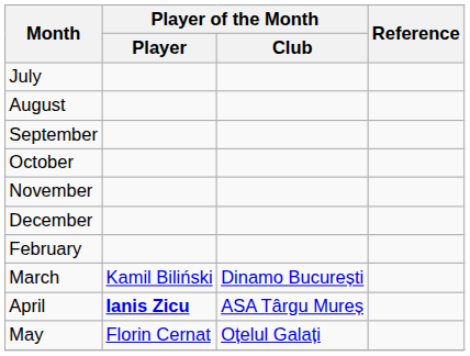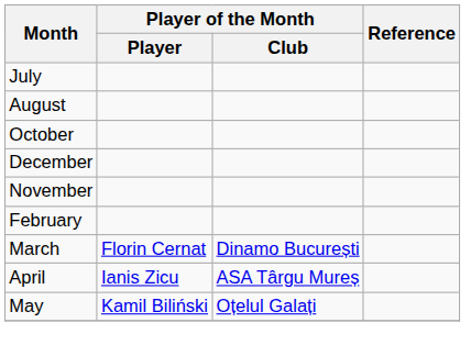- row: September
rows swapped: November <-> December
March | Player of the Month / Player: Kamil Biliński -> Florin Cernat
April | Player of the Month / Player: bold -> normal
May | Player of the Month / Player: Florin Cernat -> Kamil Biliński
